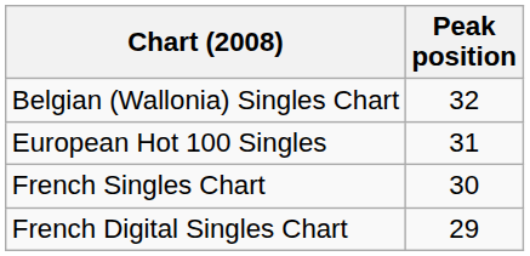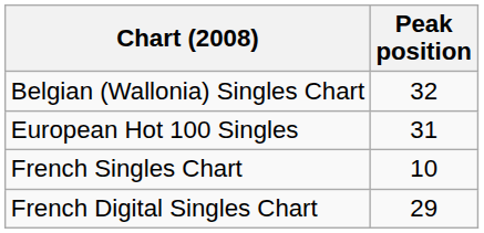French Singles Chart | Peak position: 30 -> 10
